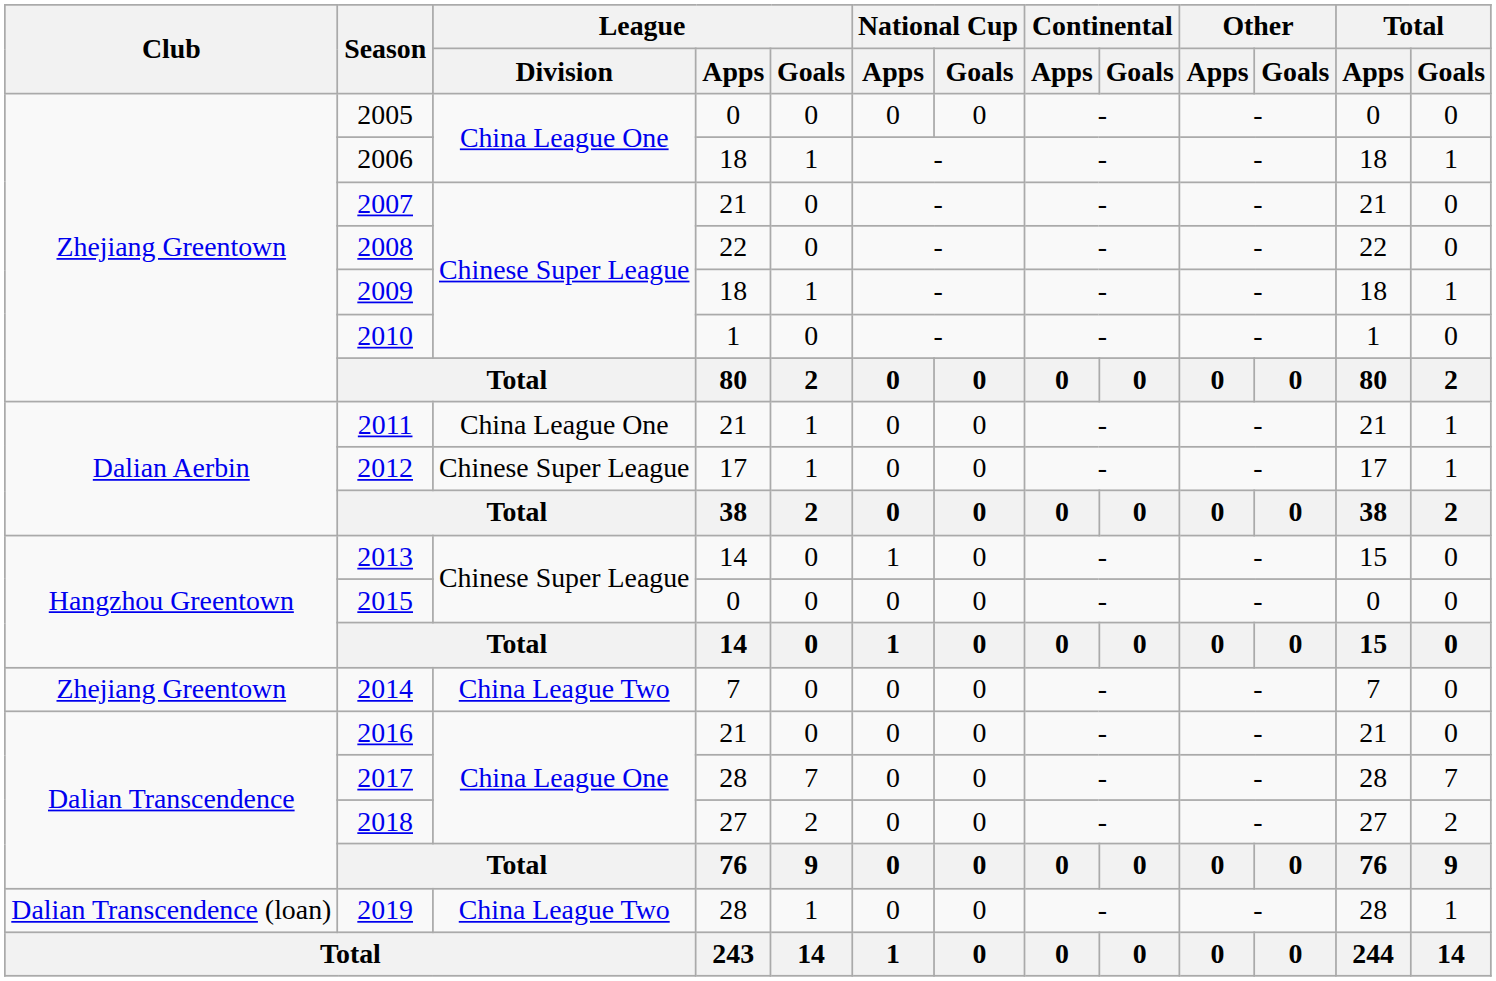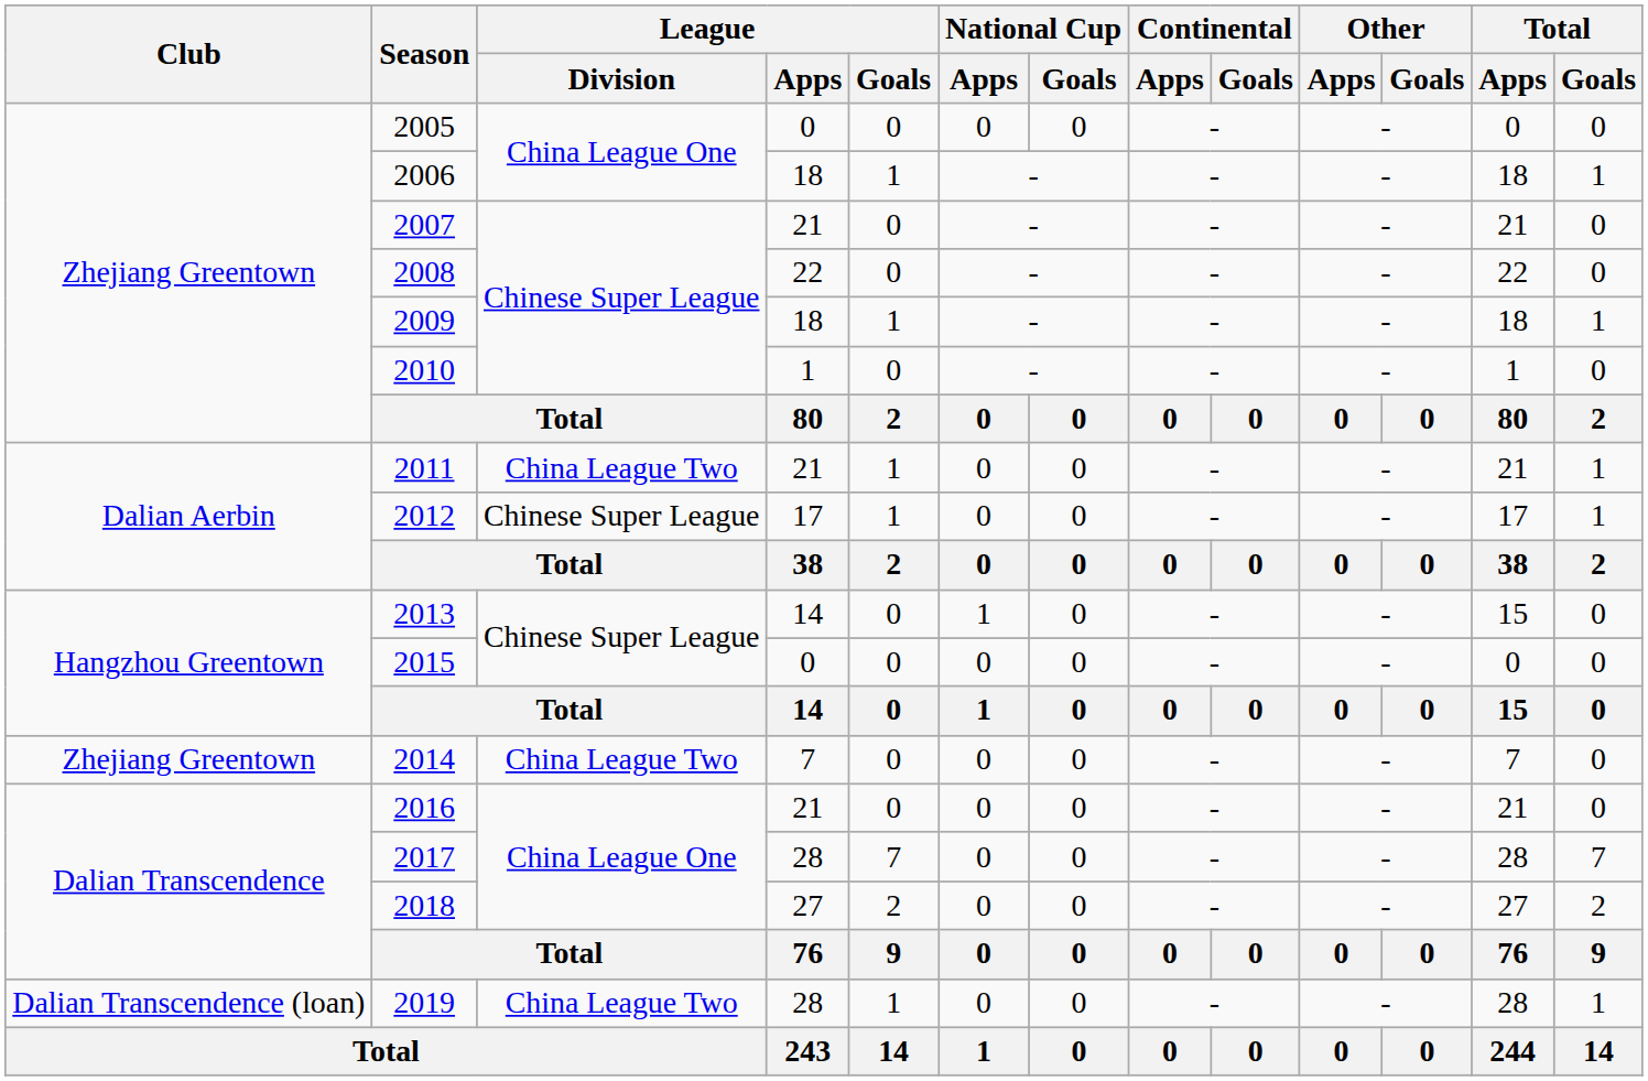2011 | League / Division: China League One -> China League Two
